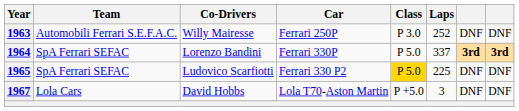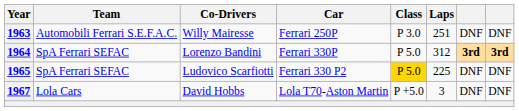1963 | Laps: 252 -> 251
1964 | Laps: 337 -> 312
